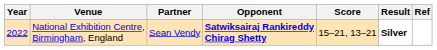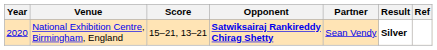columns swapped: Partner <-> Score
National Exhibition Centre, Birmingham, England | Year: 2022 -> 2020
